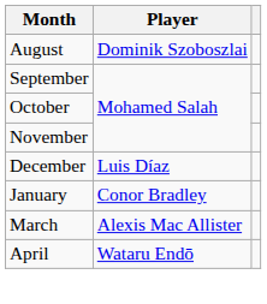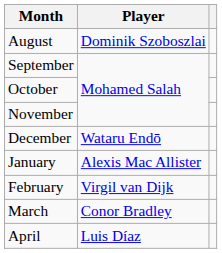December | Player: Luis Díaz -> Wataru Endō
January | Player: Conor Bradley -> Alexis Mac Allister
+ row: February | Virgil van Dijk
March | Player: Alexis Mac Allister -> Conor Bradley
April | Player: Wataru Endō -> Luis Díaz
